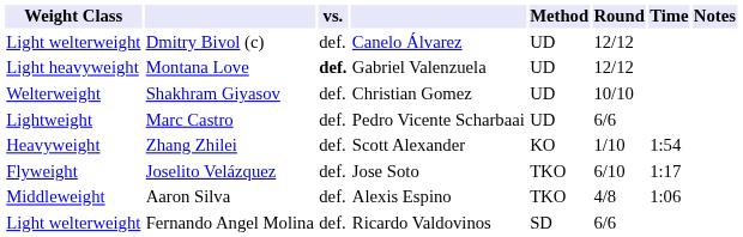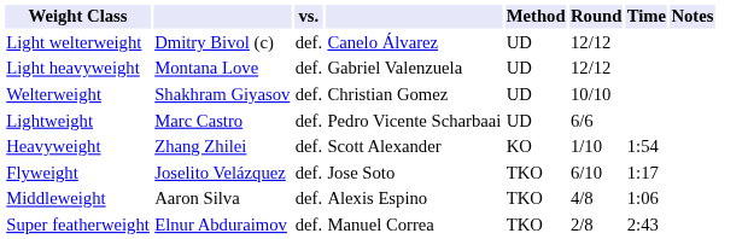Montana Love | vs.: bold -> normal
+ row: Super featherweight | Elnur Abduraimov | def. | Manuel Correa | TKO | 2/8 | 2:43
- row: Light welterweight | Fernando Angel Molina | def. | Ricardo Valdovinos | SD | 6/6
